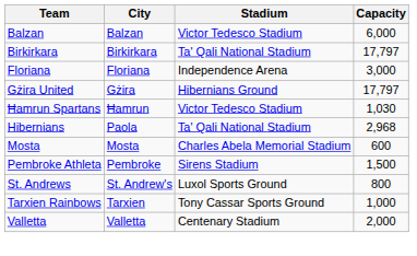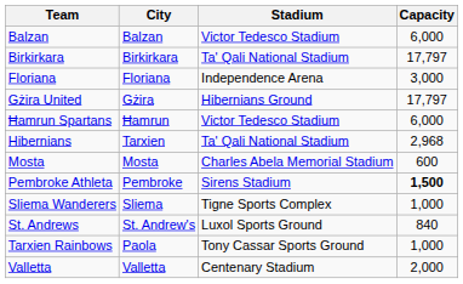Ħamrun Spartans | Capacity: 1,030 -> 6,000
Hibernians | City: Paola -> Tarxien
Pembroke Athleta | Capacity: normal -> bold
+ row: Sliema Wanderers | Sliema | Tigne Sports Complex | 1,000
St. Andrews | Capacity: 800 -> 840
Tarxien Rainbows | City: Tarxien -> Paola
